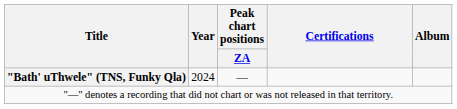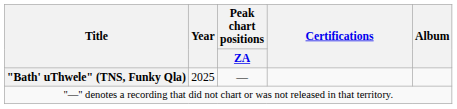"Bath' uThwele" (TNS, Funky Qla) | Year: 2024 -> 2025
